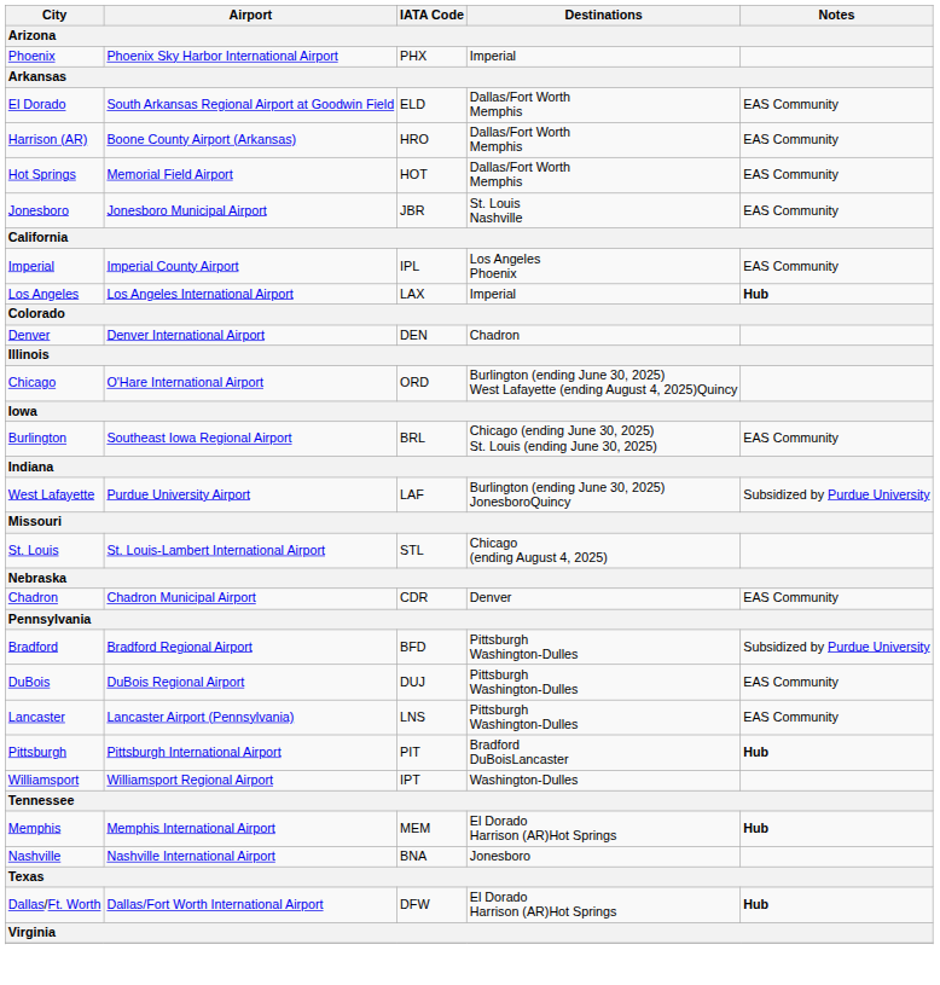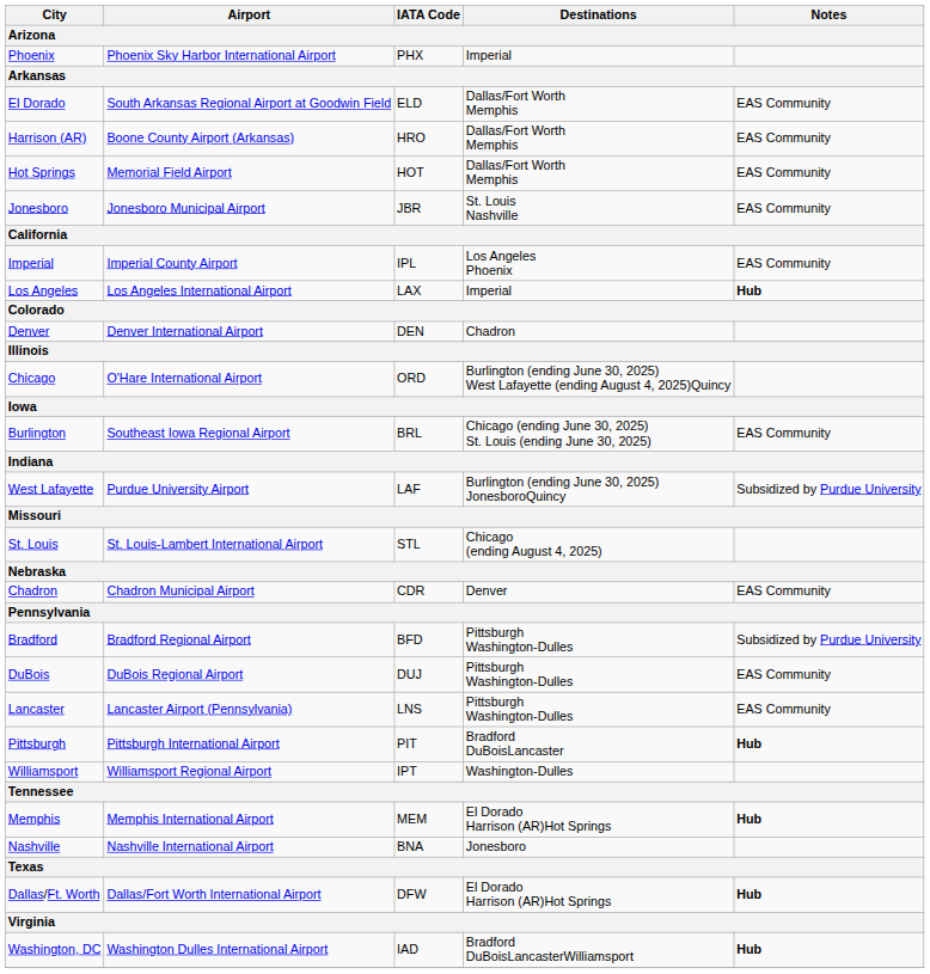+ row: Washington, DC | Washington Dulles International Airport | IAD | Bradford DuBoisLancasterWilliamsport | Hub
